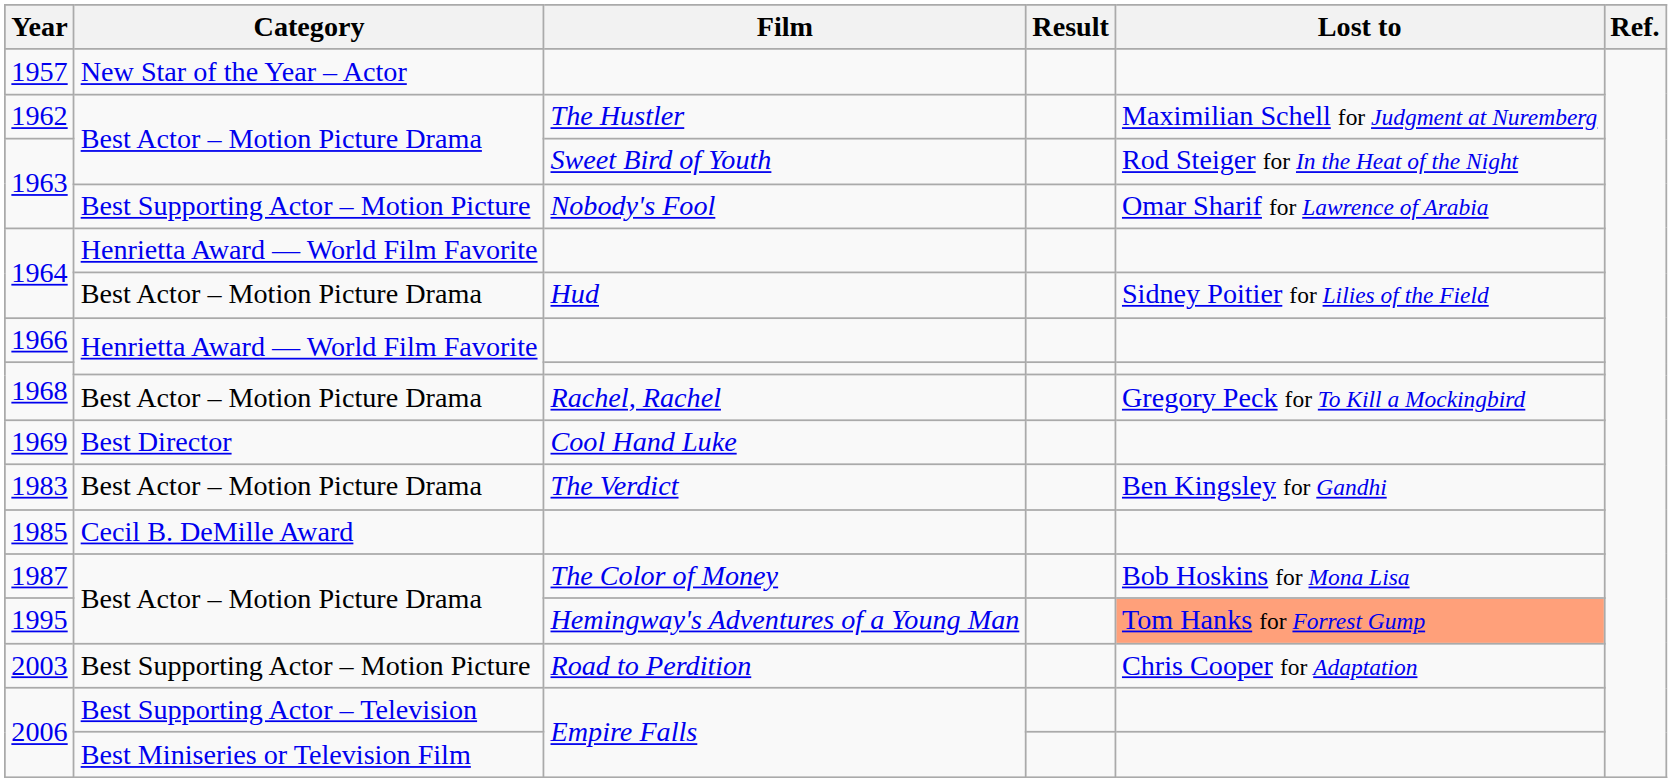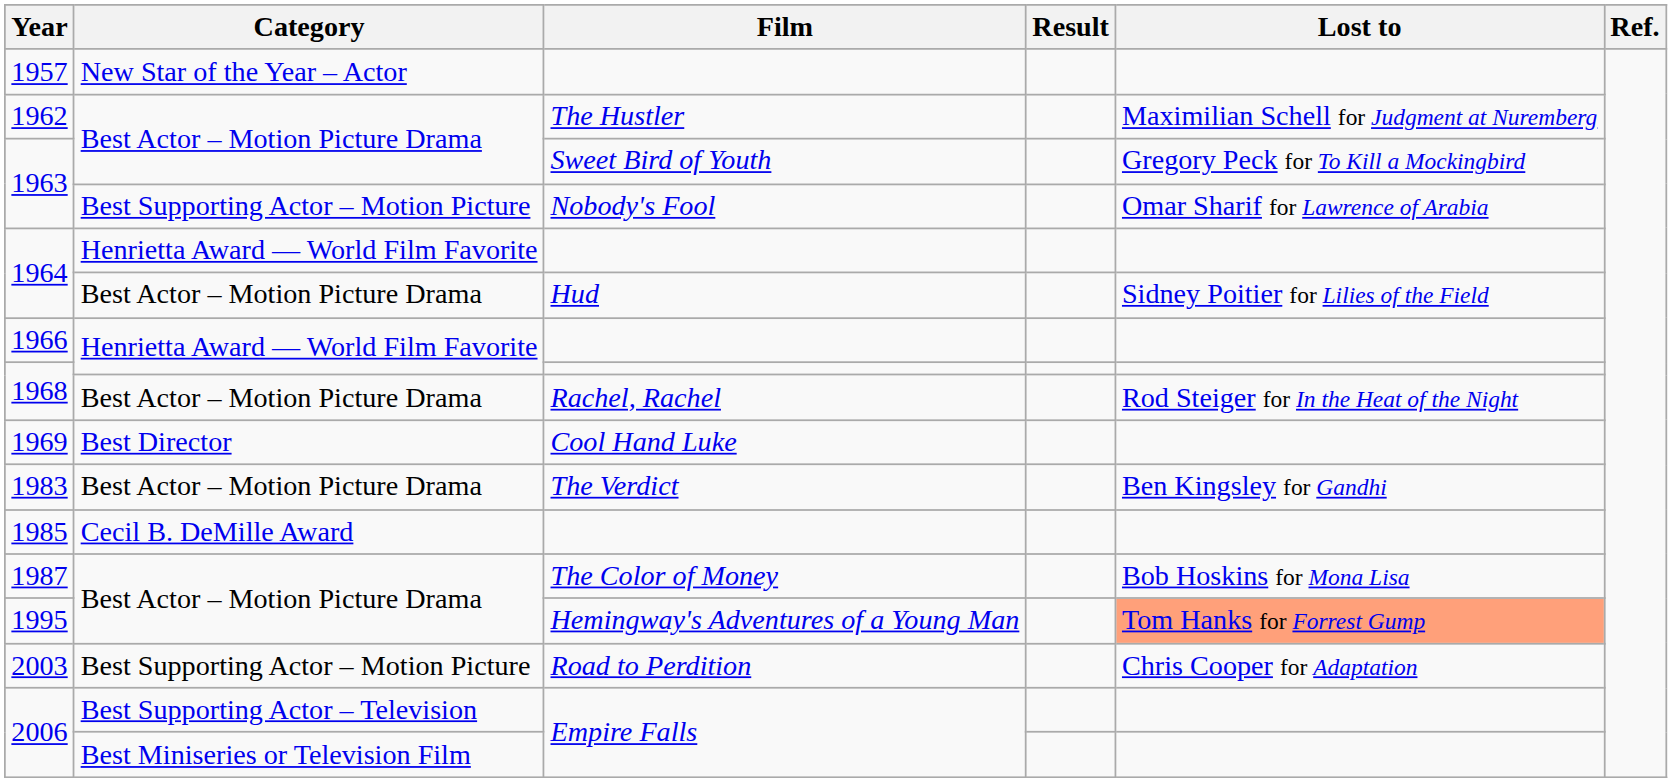1963 / Best Actor – Motion Picture Drama | Lost to: Rod Steiger for In the Heat of the Night -> Gregory Peck for To Kill a Mockingbird
1968 / Best Actor – Motion Picture Drama | Lost to: Gregory Peck for To Kill a Mockingbird -> Rod Steiger for In the Heat of the Night
